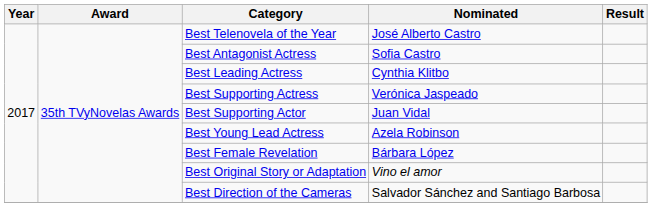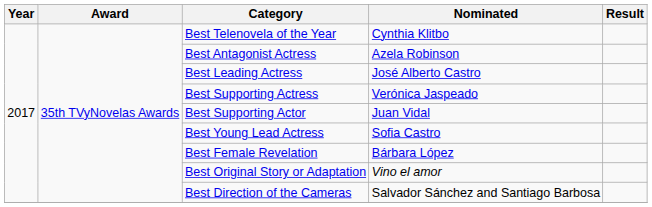Best Telenovela of the Year | Nominated: José Alberto Castro -> Cynthia Klitbo
Best Antagonist Actress | Nominated: Sofia Castro -> Azela Robinson
Best Leading Actress | Nominated: Cynthia Klitbo -> José Alberto Castro
Best Young Lead Actress | Nominated: Azela Robinson -> Sofia Castro
